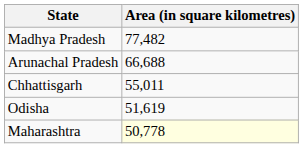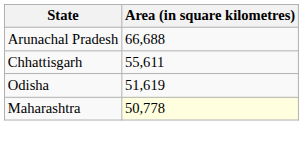- row: Madhya Pradesh | 77,482
Chhattisgarh | Area (in square kilometres): 55,011 -> 55,611
